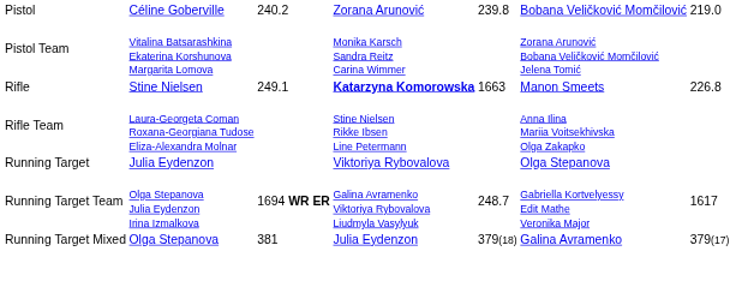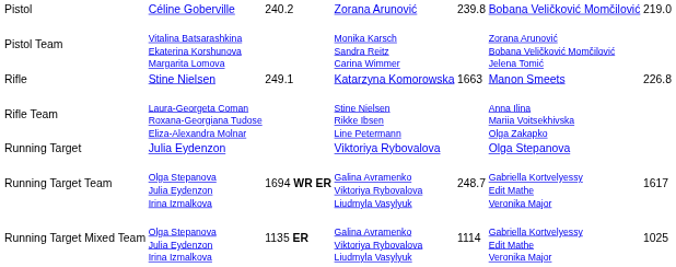Rifle | column 4: bold -> normal
- row: Running Target Mixed | Olga Stepanova | 381 | Julia Eydenzon | 379(18) | Galina Avramenko | 379(17)
+ row: Running Target Mixed Team | Olga Stepanova Julia Eydenzon Irina Izmalkova | 1135 ER | Galina Avramenko Viktoriya Rybovalova Liudmyla Vasylyuk | 1114 | Gabriella Kortvelyessy Edit Mathe Veronika Major | 1025
